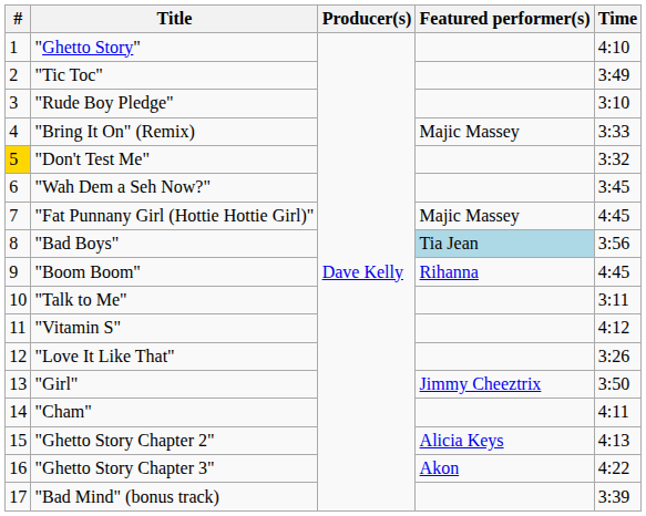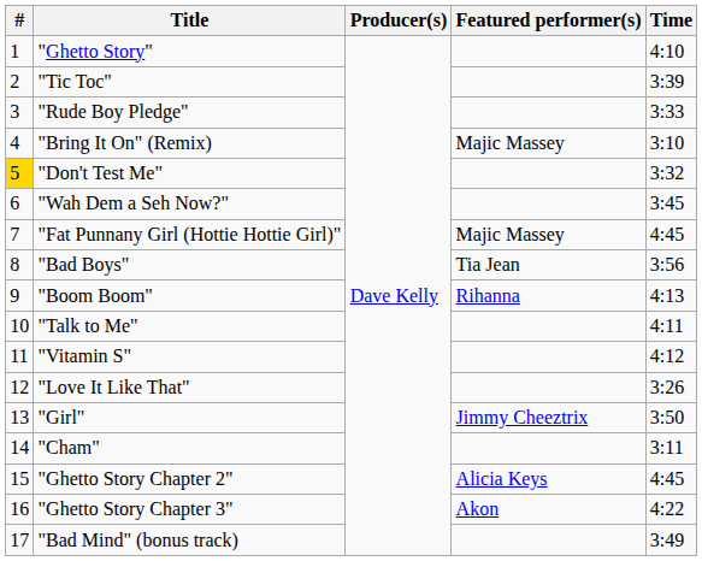"Tic Toc" | Time: 3:49 -> 3:39
"Rude Boy Pledge" | Time: 3:10 -> 3:33
"Bring It On" (Remix) | Time: 3:33 -> 3:10
"Bad Boys" | Featured performer(s): lightblue background -> no background
"Boom Boom" | Time: 4:45 -> 4:13
"Talk to Me" | Time: 3:11 -> 4:11
"Cham" | Time: 4:11 -> 3:11
"Ghetto Story Chapter 2" | Time: 4:13 -> 4:45
"Bad Mind" (bonus track) | Time: 3:39 -> 3:49
